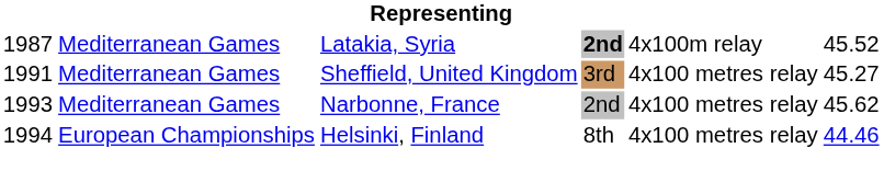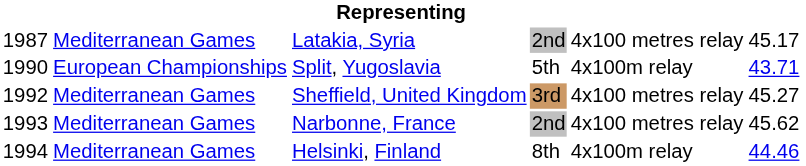Latakia, Syria | column 4: bold -> normal
Latakia, Syria | column 5: 4x100m relay -> 4x100 metres relay
Latakia, Syria | column 6: 45.52 -> 45.17
+ row: 1990 | European Championships | Split, Yugoslavia | 5th | 4x100m relay | 43.71
Sheffield, United Kingdom | column 1: 1991 -> 1992
Helsinki, Finland | column 2: European Championships -> Mediterranean Games
Helsinki, Finland | column 5: 4x100 metres relay -> 4x100m relay
